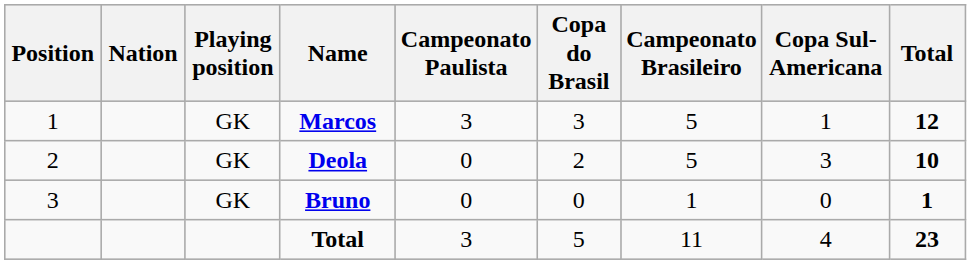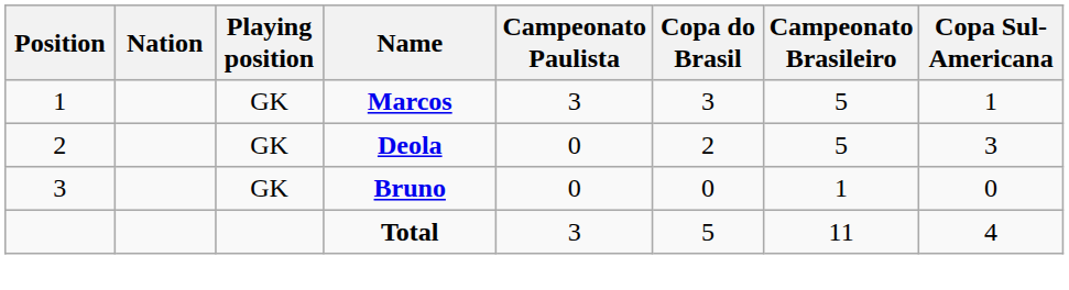- column: Total | 12 | 10 | 1 | 23
